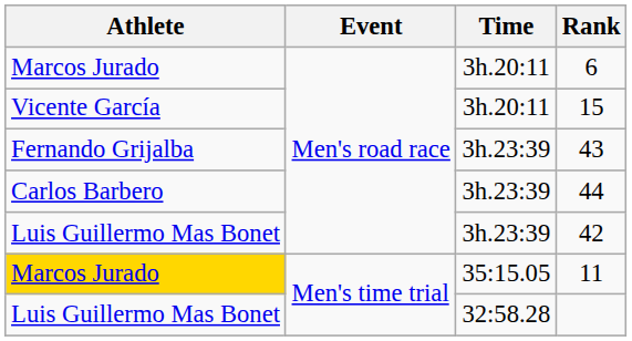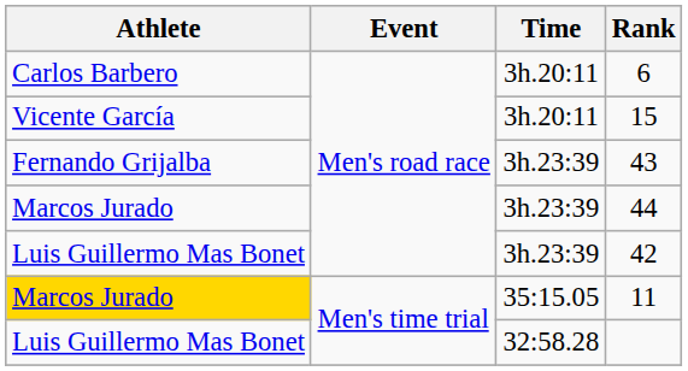6 | Athlete: Marcos Jurado -> Carlos Barbero
44 | Athlete: Carlos Barbero -> Marcos Jurado
